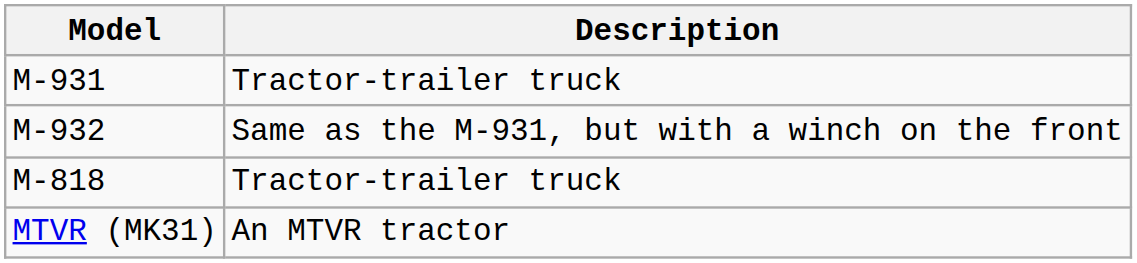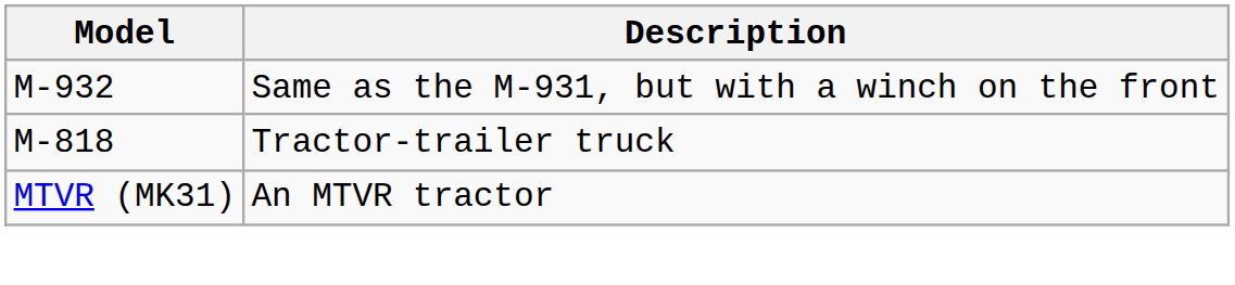- row: M-931 | Tractor-trailer truck
